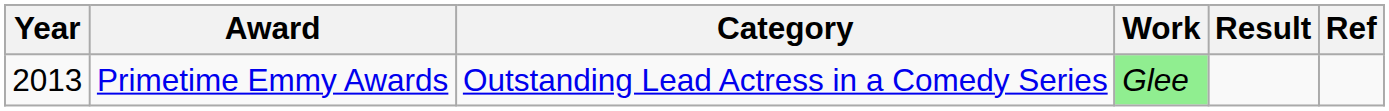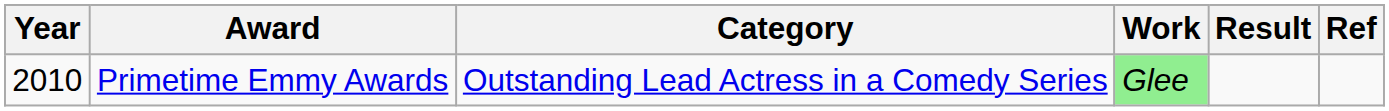Primetime Emmy Awards | Year: 2013 -> 2010
